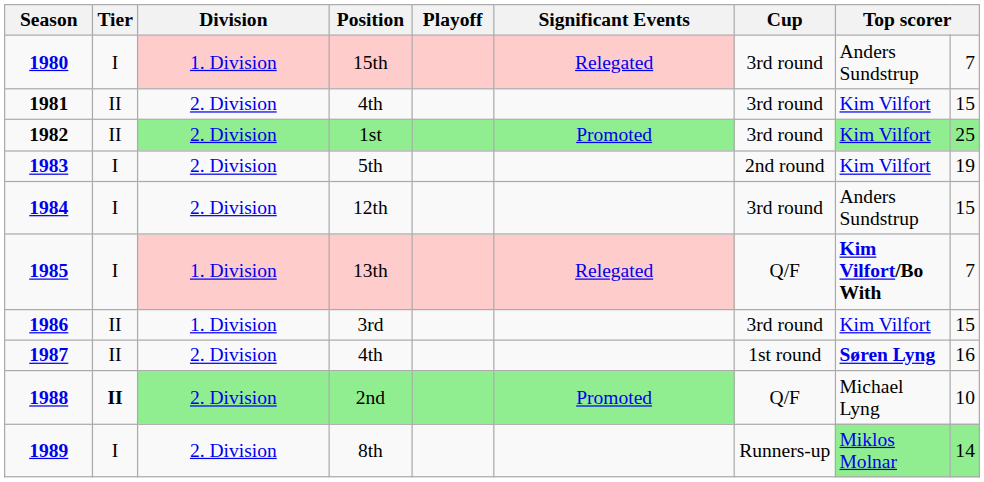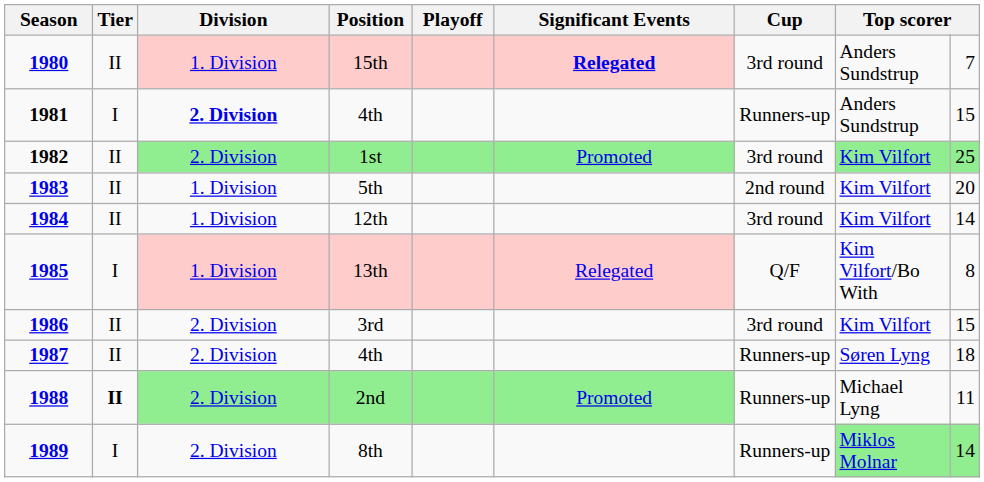15th | Tier: I -> II
15th | Significant Events: normal -> bold
1981 / 4th | Tier: II -> I
1981 / 4th | Division: normal -> bold
1981 / 4th | Cup: 3rd round -> Runners-up
1981 / 4th | column 8: Kim Vilfort -> Anders Sundstrup
5th | Tier: I -> II
5th | Division: 2. Division -> 1. Division
5th | column 9: 19 -> 20
12th | Tier: I -> II
12th | Division: 2. Division -> 1. Division
12th | column 8: Anders Sundstrup -> Kim Vilfort
12th | column 9: 15 -> 14
13th | column 8: bold -> normal
13th | column 9: 7 -> 8
3rd | Division: 1. Division -> 2. Division
1987 / 4th | Cup: 1st round -> Runners-up
1987 / 4th | column 8: bold -> normal
1987 / 4th | column 9: 16 -> 18
2nd | Cup: Q/F -> Runners-up
2nd | column 9: 10 -> 11
